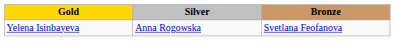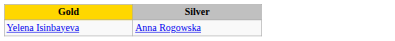- column: Bronze | Svetlana Feofanova
